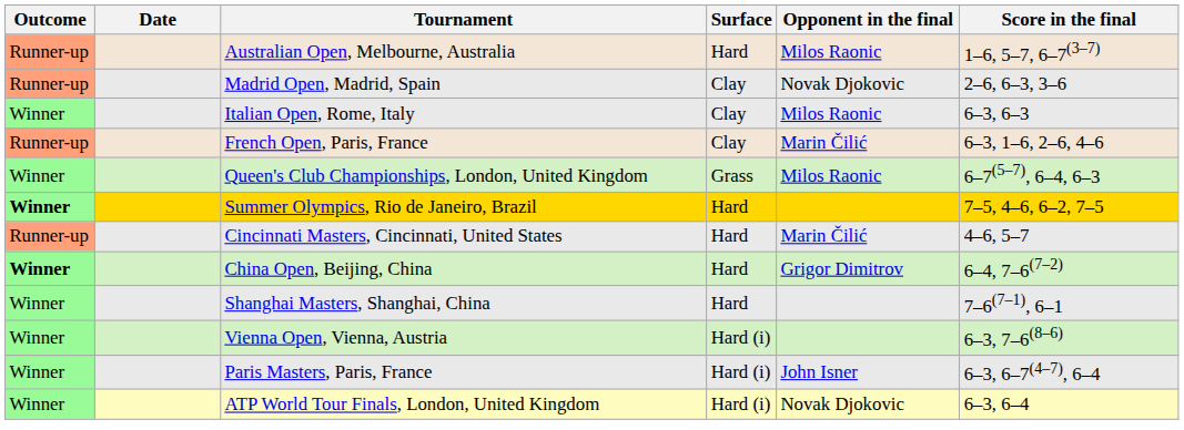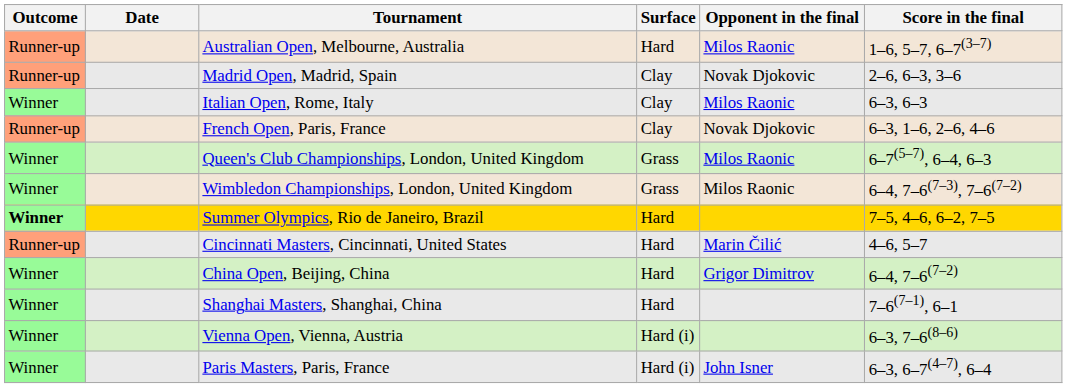French Open, Paris, France | Opponent in the final: Marin Čilić -> Novak Djokovic
+ row: Winner | Wimbledon Championships, London, United Kingdom | Grass | Milos Raonic | 6–4, 7–6(7–3), 7–6(7–2)
China Open, Beijing, China | Outcome: bold -> normal
- row: Winner | ATP World Tour Finals, London, United Kingdom | Hard (i) | Novak Djokovic | 6–3, 6–4
